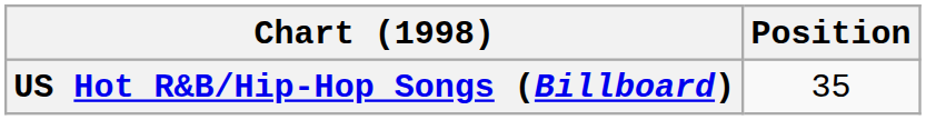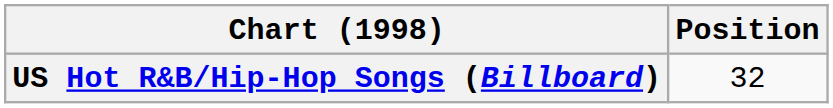US Hot R&B/Hip-Hop Songs (Billboard) | Position: 35 -> 32
